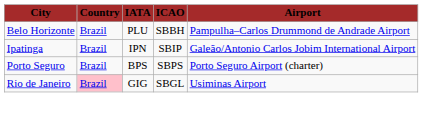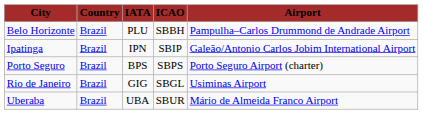Rio de Janeiro | Country: pink background -> no background
+ row: Uberaba | Brazil | UBA | SBUR | Mário de Almeida Franco Airport
